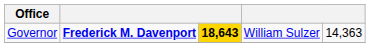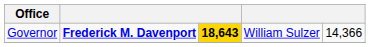Governor | column 5: 14,363 -> 14,366
